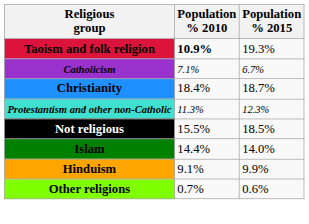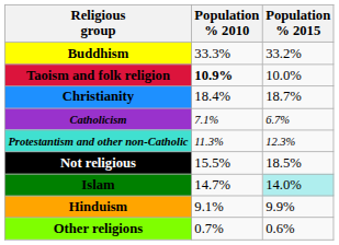+ row: Buddhism | 33.3% | 33.2%
Taoism and folk religion | Population % 2015: 19.3% -> 10.0%
rows swapped: Christianity <-> Catholicism
Islam | Population % 2010: 14.4% -> 14.7%
Islam | Population % 2015: no background -> paleturquoise background
